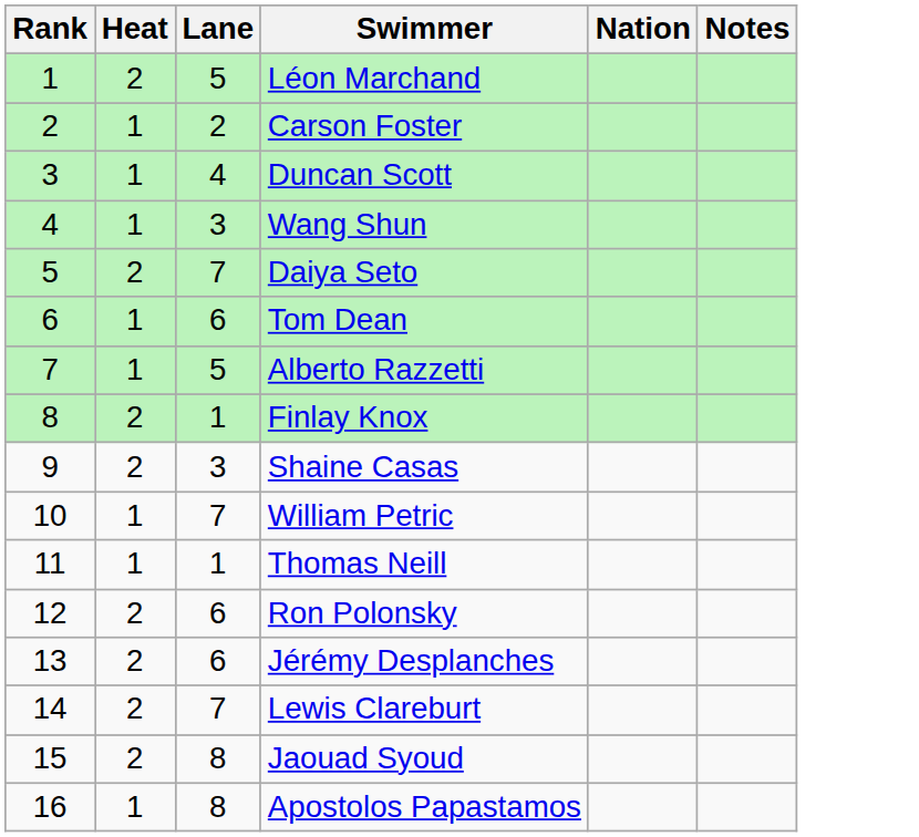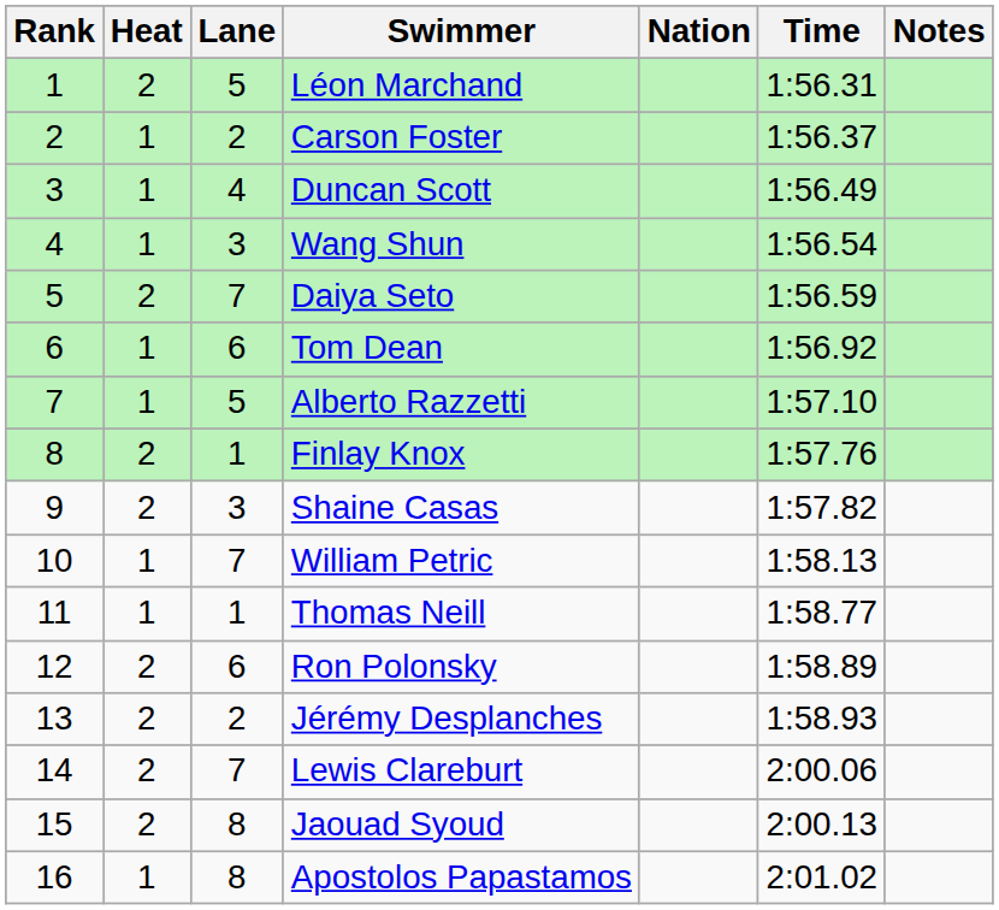+ column: Time | 1:56.31 | 1:56.37 | 1:56.49 | 1:56.54 | 1:56.59 | 1:56.92 | 1:57.10 | 1:57.76 | 1:57.82 | 1:58.13 | 1:58.77 | 1:58.89 | 1:58.93 | 2:00.06 | 2:00.13 | 2:01.02
Jérémy Desplanches | Lane: 6 -> 2
